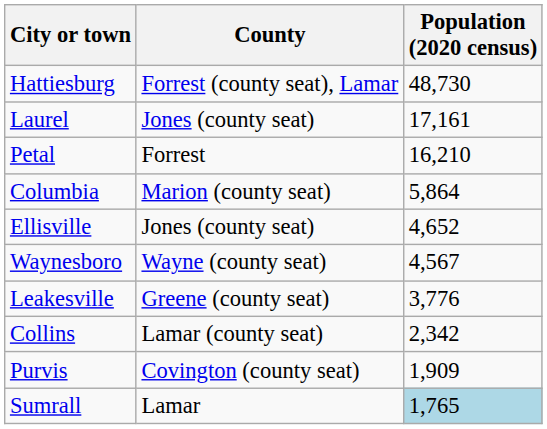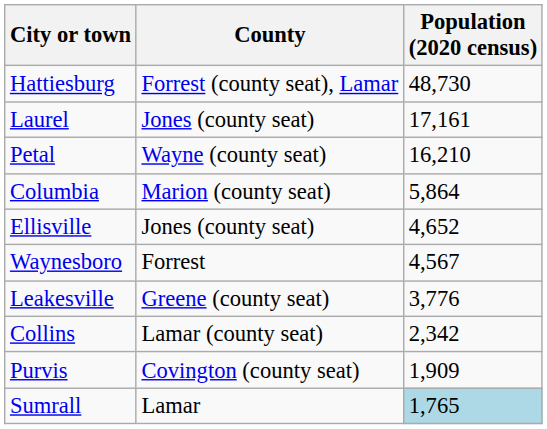Petal | County: Forrest -> Wayne (county seat)
Waynesboro | County: Wayne (county seat) -> Forrest
